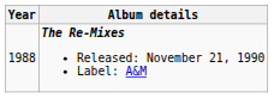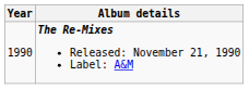The Re-Mixes Released: November 21, 1990 Label: A&M | Year: 1988 -> 1990
